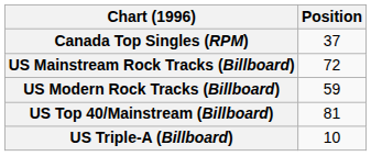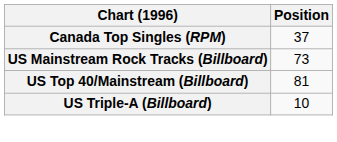US Mainstream Rock Tracks (Billboard) | Position: 72 -> 73
- row: US Modern Rock Tracks (Billboard) | 59
